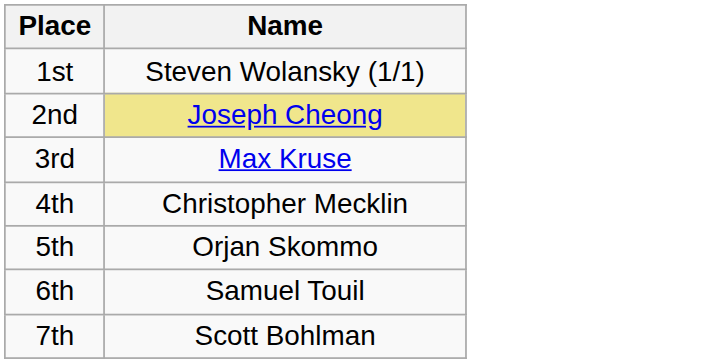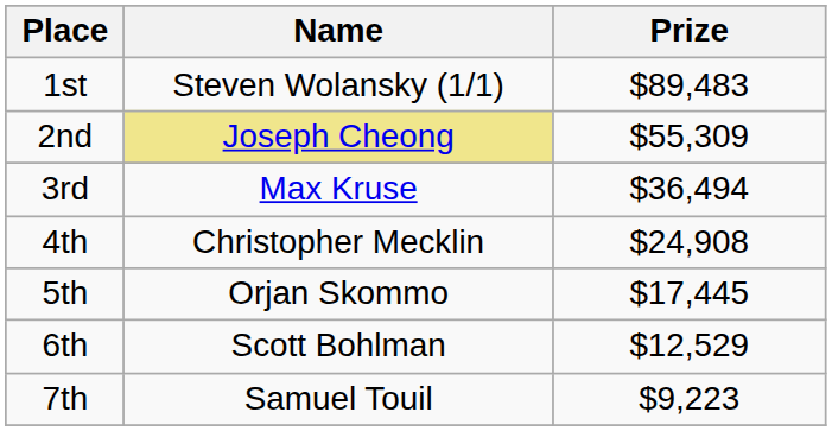+ column: Prize | $89,483 | $55,309 | $36,494 | $24,908 | $17,445 | $12,529 | $9,223
6th | Name: Samuel Touil -> Scott Bohlman
7th | Name: Scott Bohlman -> Samuel Touil
